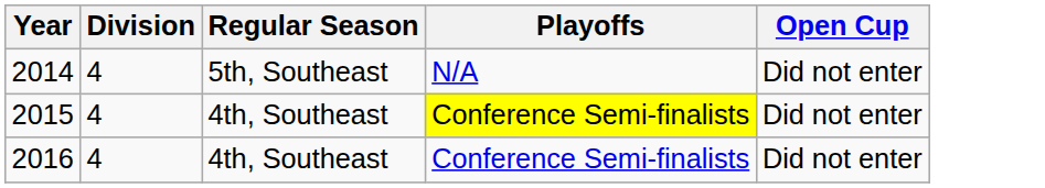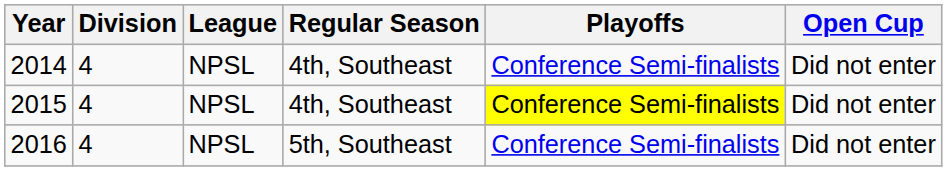+ column: League | NPSL | NPSL | NPSL
2014 | Regular Season: 5th, Southeast -> 4th, Southeast
2014 | Playoffs: N/A -> Conference Semi-finalists
2016 | Regular Season: 4th, Southeast -> 5th, Southeast
